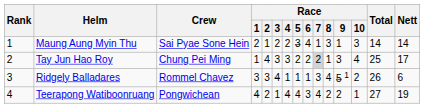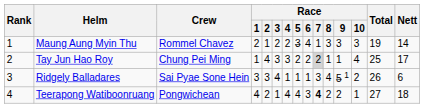Maung Aung Myin Thu | Crew: Sai Pyae Sone Hein -> Rommel Chavez
Maung Aung Myin Thu | Race / 9: 1 -> 3
Maung Aung Myin Thu | Total: 14 -> 19
Tay Jun Hao Roy | Race / 9: 3 -> 1
Ridgely Balladares | Crew: Rommel Chavez -> Sai Pyae Sone Hein
Teerapong Watiboonruang | Race / 7: normal -> bold
Teerapong Watiboonruang | Nett: 19 -> 18
